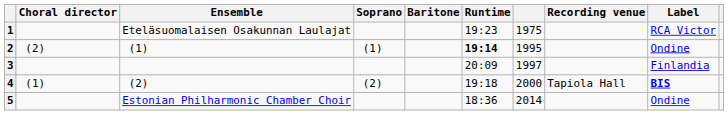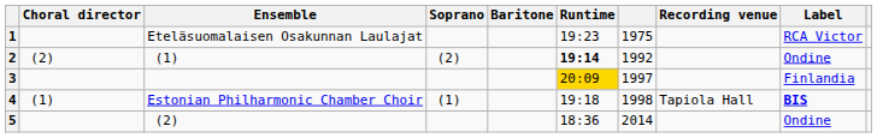2 | Soprano: (1) -> (2)
2 | column 7: 1995 -> 1992
3 | Runtime: no background -> gold background
4 | Ensemble: (2) -> Estonian Philharmonic Chamber Choir
4 | Soprano: (2) -> (1)
4 | column 7: 2000 -> 1998
5 | Ensemble: Estonian Philharmonic Chamber Choir -> (2)
